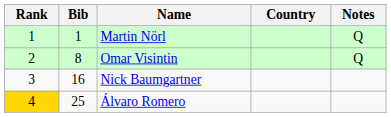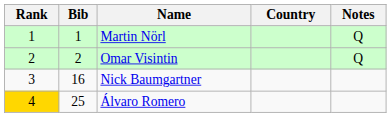Omar Visintin | Bib: 8 -> 2
